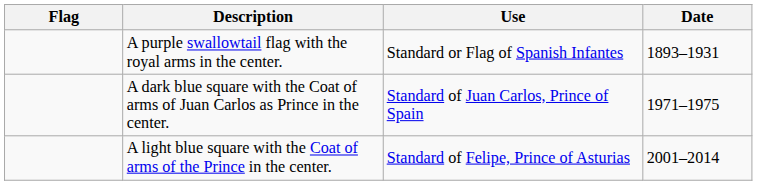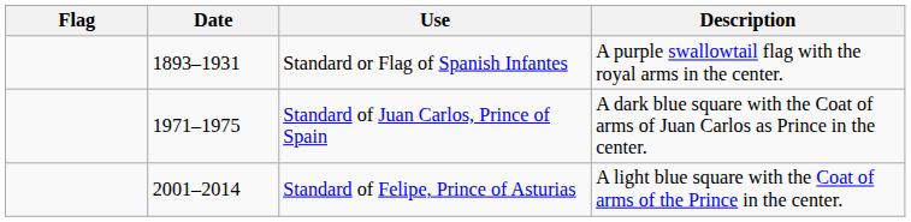columns swapped: Date <-> Description
